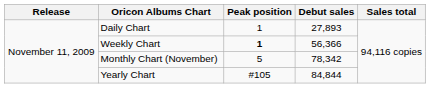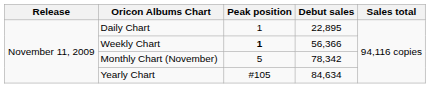Daily Chart | Debut sales: 27,893 -> 22,895
Yearly Chart | Debut sales: 84,844 -> 84,634
